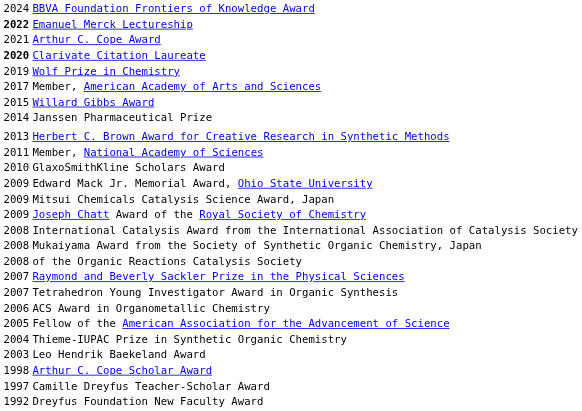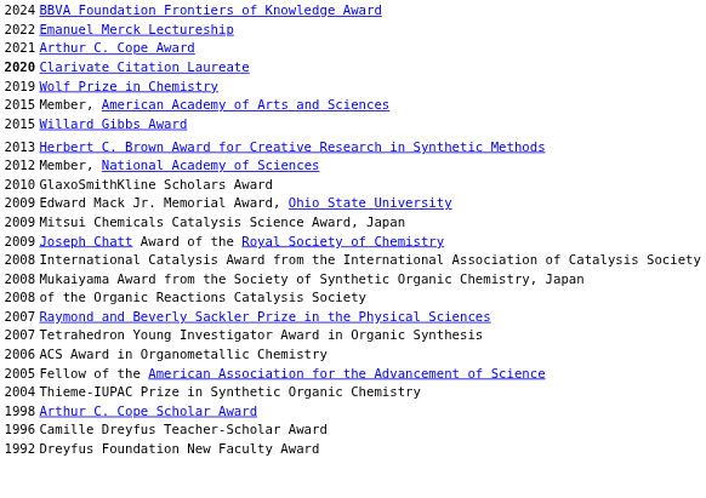Emanuel Merck Lectureship | column 1: bold -> normal
Member, American Academy of Arts and Sciences | column 1: 2017 -> 2015
- row: 2014 | Janssen Pharmaceutical Prize
Member, National Academy of Sciences | column 1: 2011 -> 2012
- row: 2003 | Leo Hendrik Baekeland Award
Camille Dreyfus Teacher-Scholar Award | column 1: 1997 -> 1996
